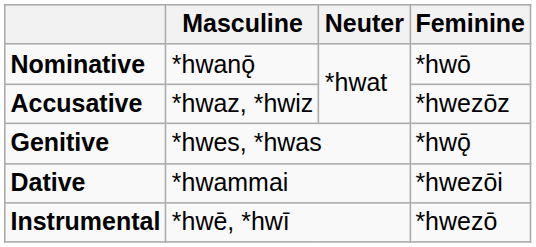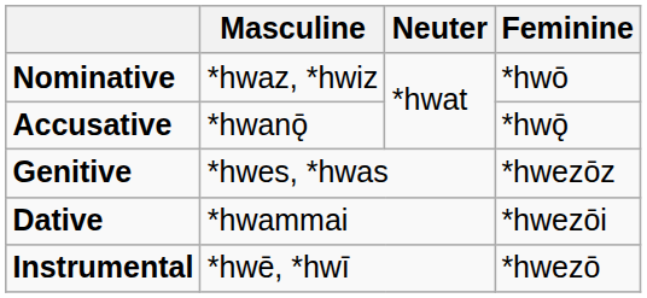Nominative | Masculine: *hwanǭ -> *hwaz, *hwiz
Accusative | Masculine: *hwaz, *hwiz -> *hwanǭ
Accusative | Feminine: *hwezōz -> *hwǭ
Genitive | Feminine: *hwǭ -> *hwezōz
